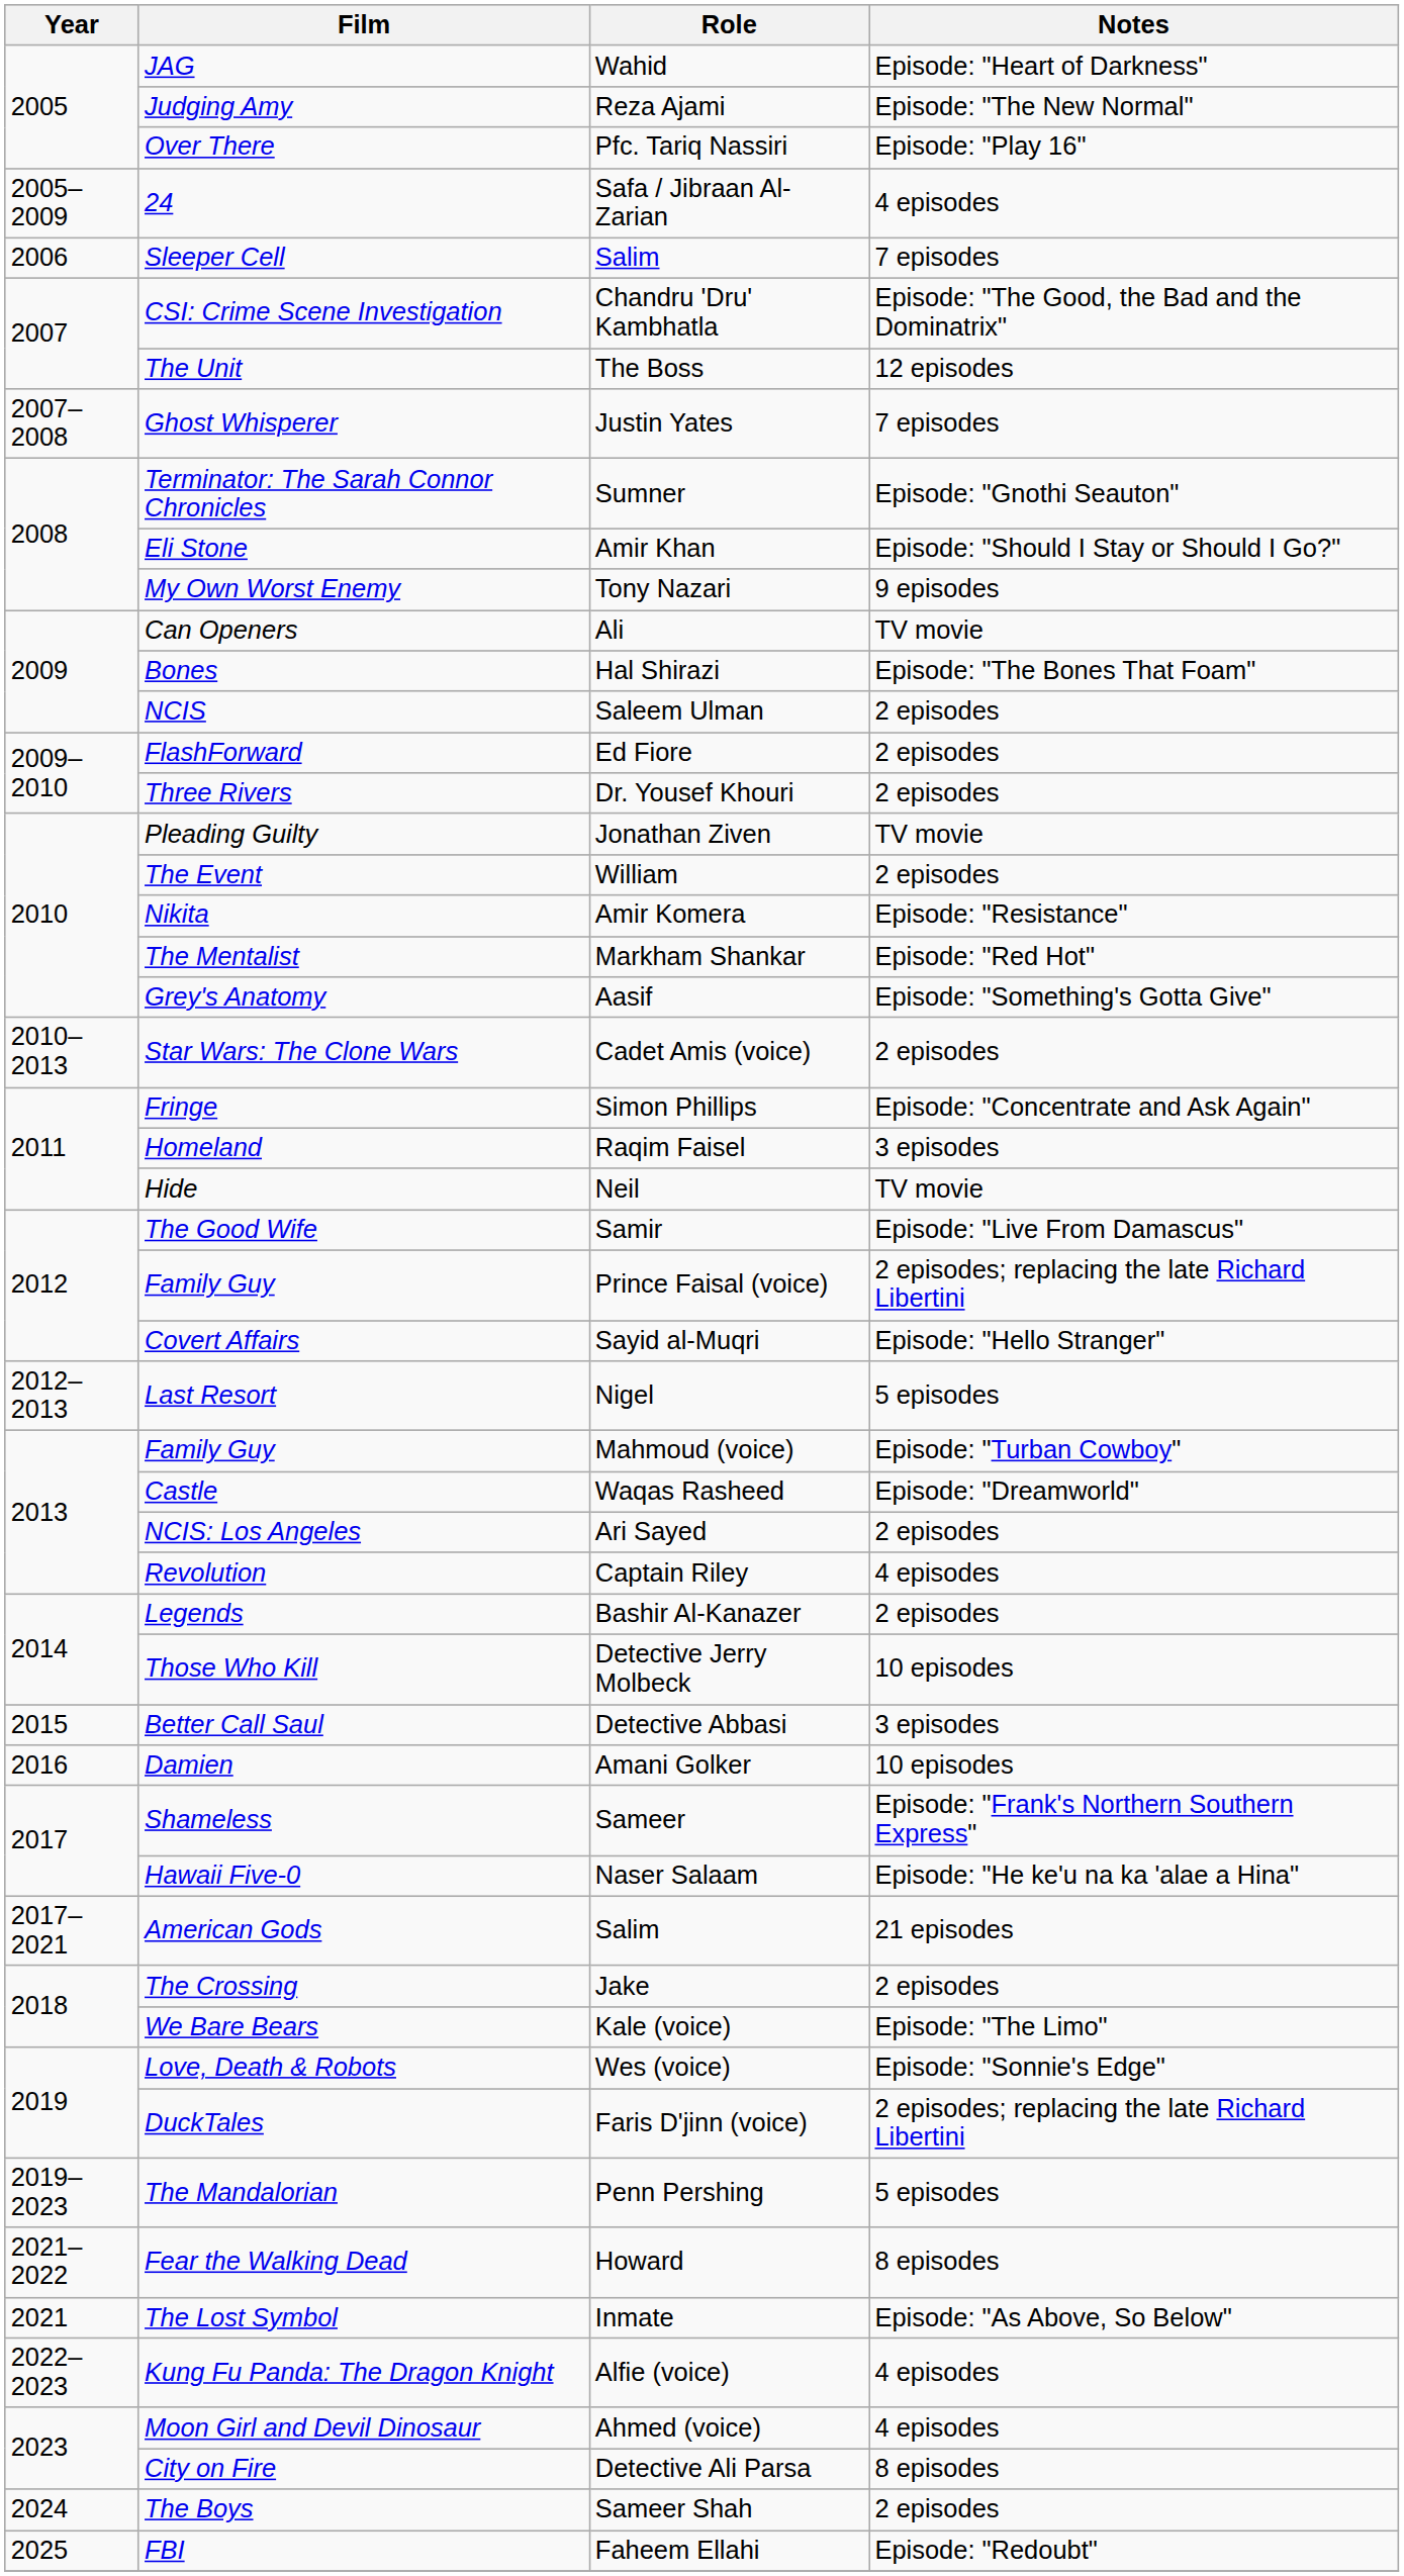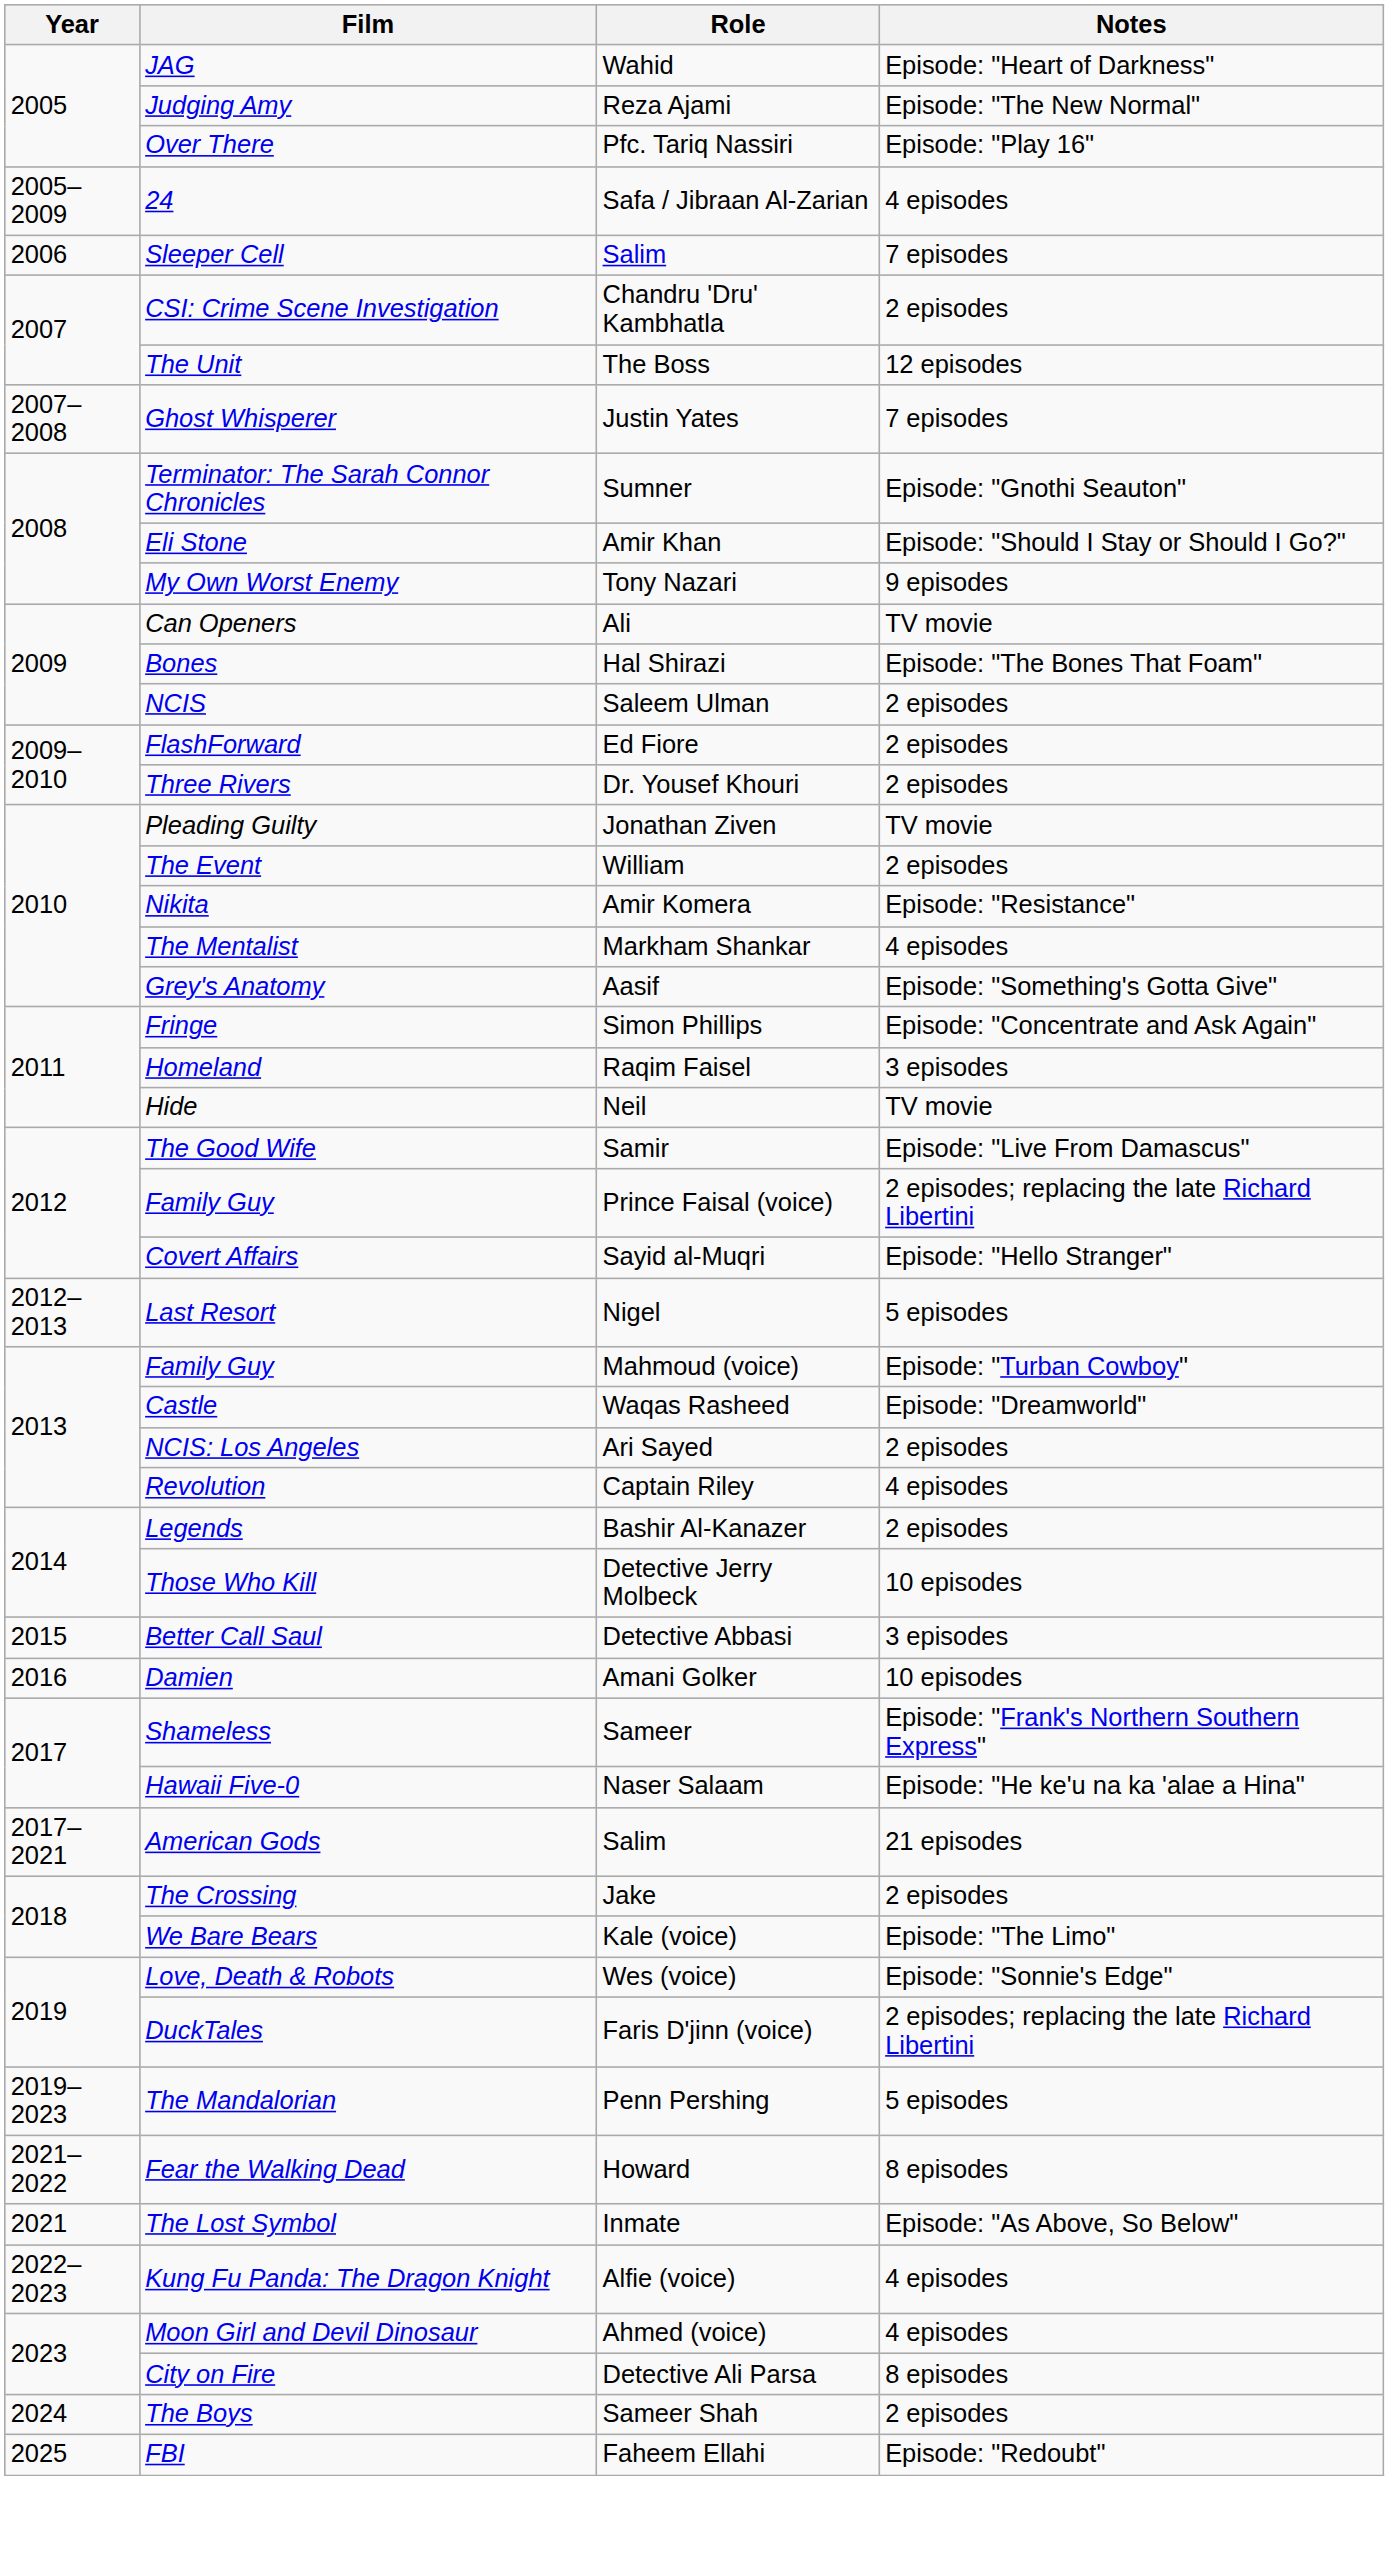CSI: Crime Scene Investigation | Notes: Episode: "The Good, the Bad and the Dominatrix" -> 2 episodes
The Mentalist | Notes: Episode: "Red Hot" -> 4 episodes
- row: 2010–2013 | Star Wars: The Clone Wars | Cadet Amis (voice) | 2 episodes
